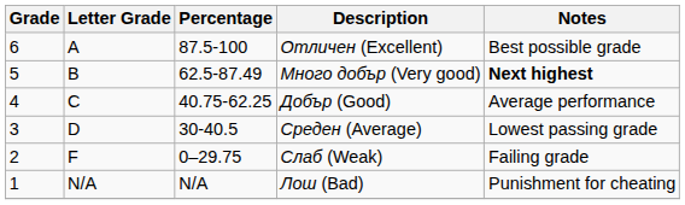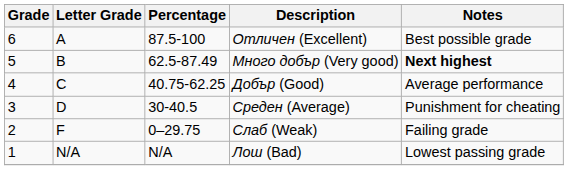Среден (Average) | Notes: Lowest passing grade -> Punishment for cheating
Лош (Bad) | Notes: Punishment for cheating -> Lowest passing grade
